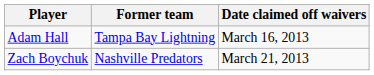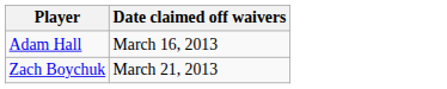- column: Former team | Tampa Bay Lightning | Nashville Predators
